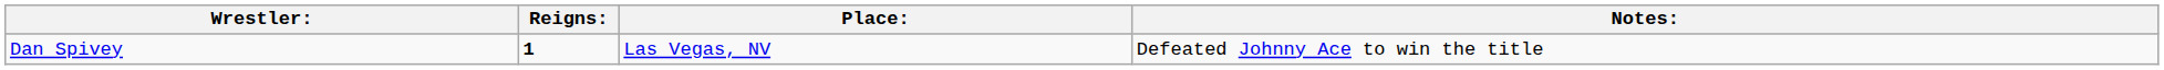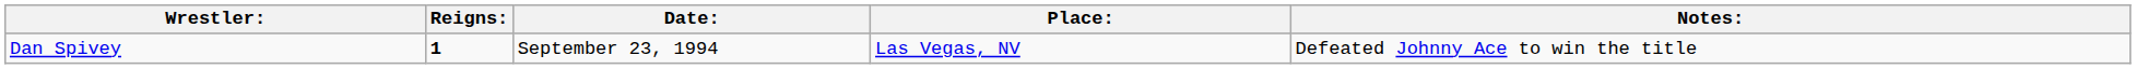+ column: Date: | September 23, 1994
